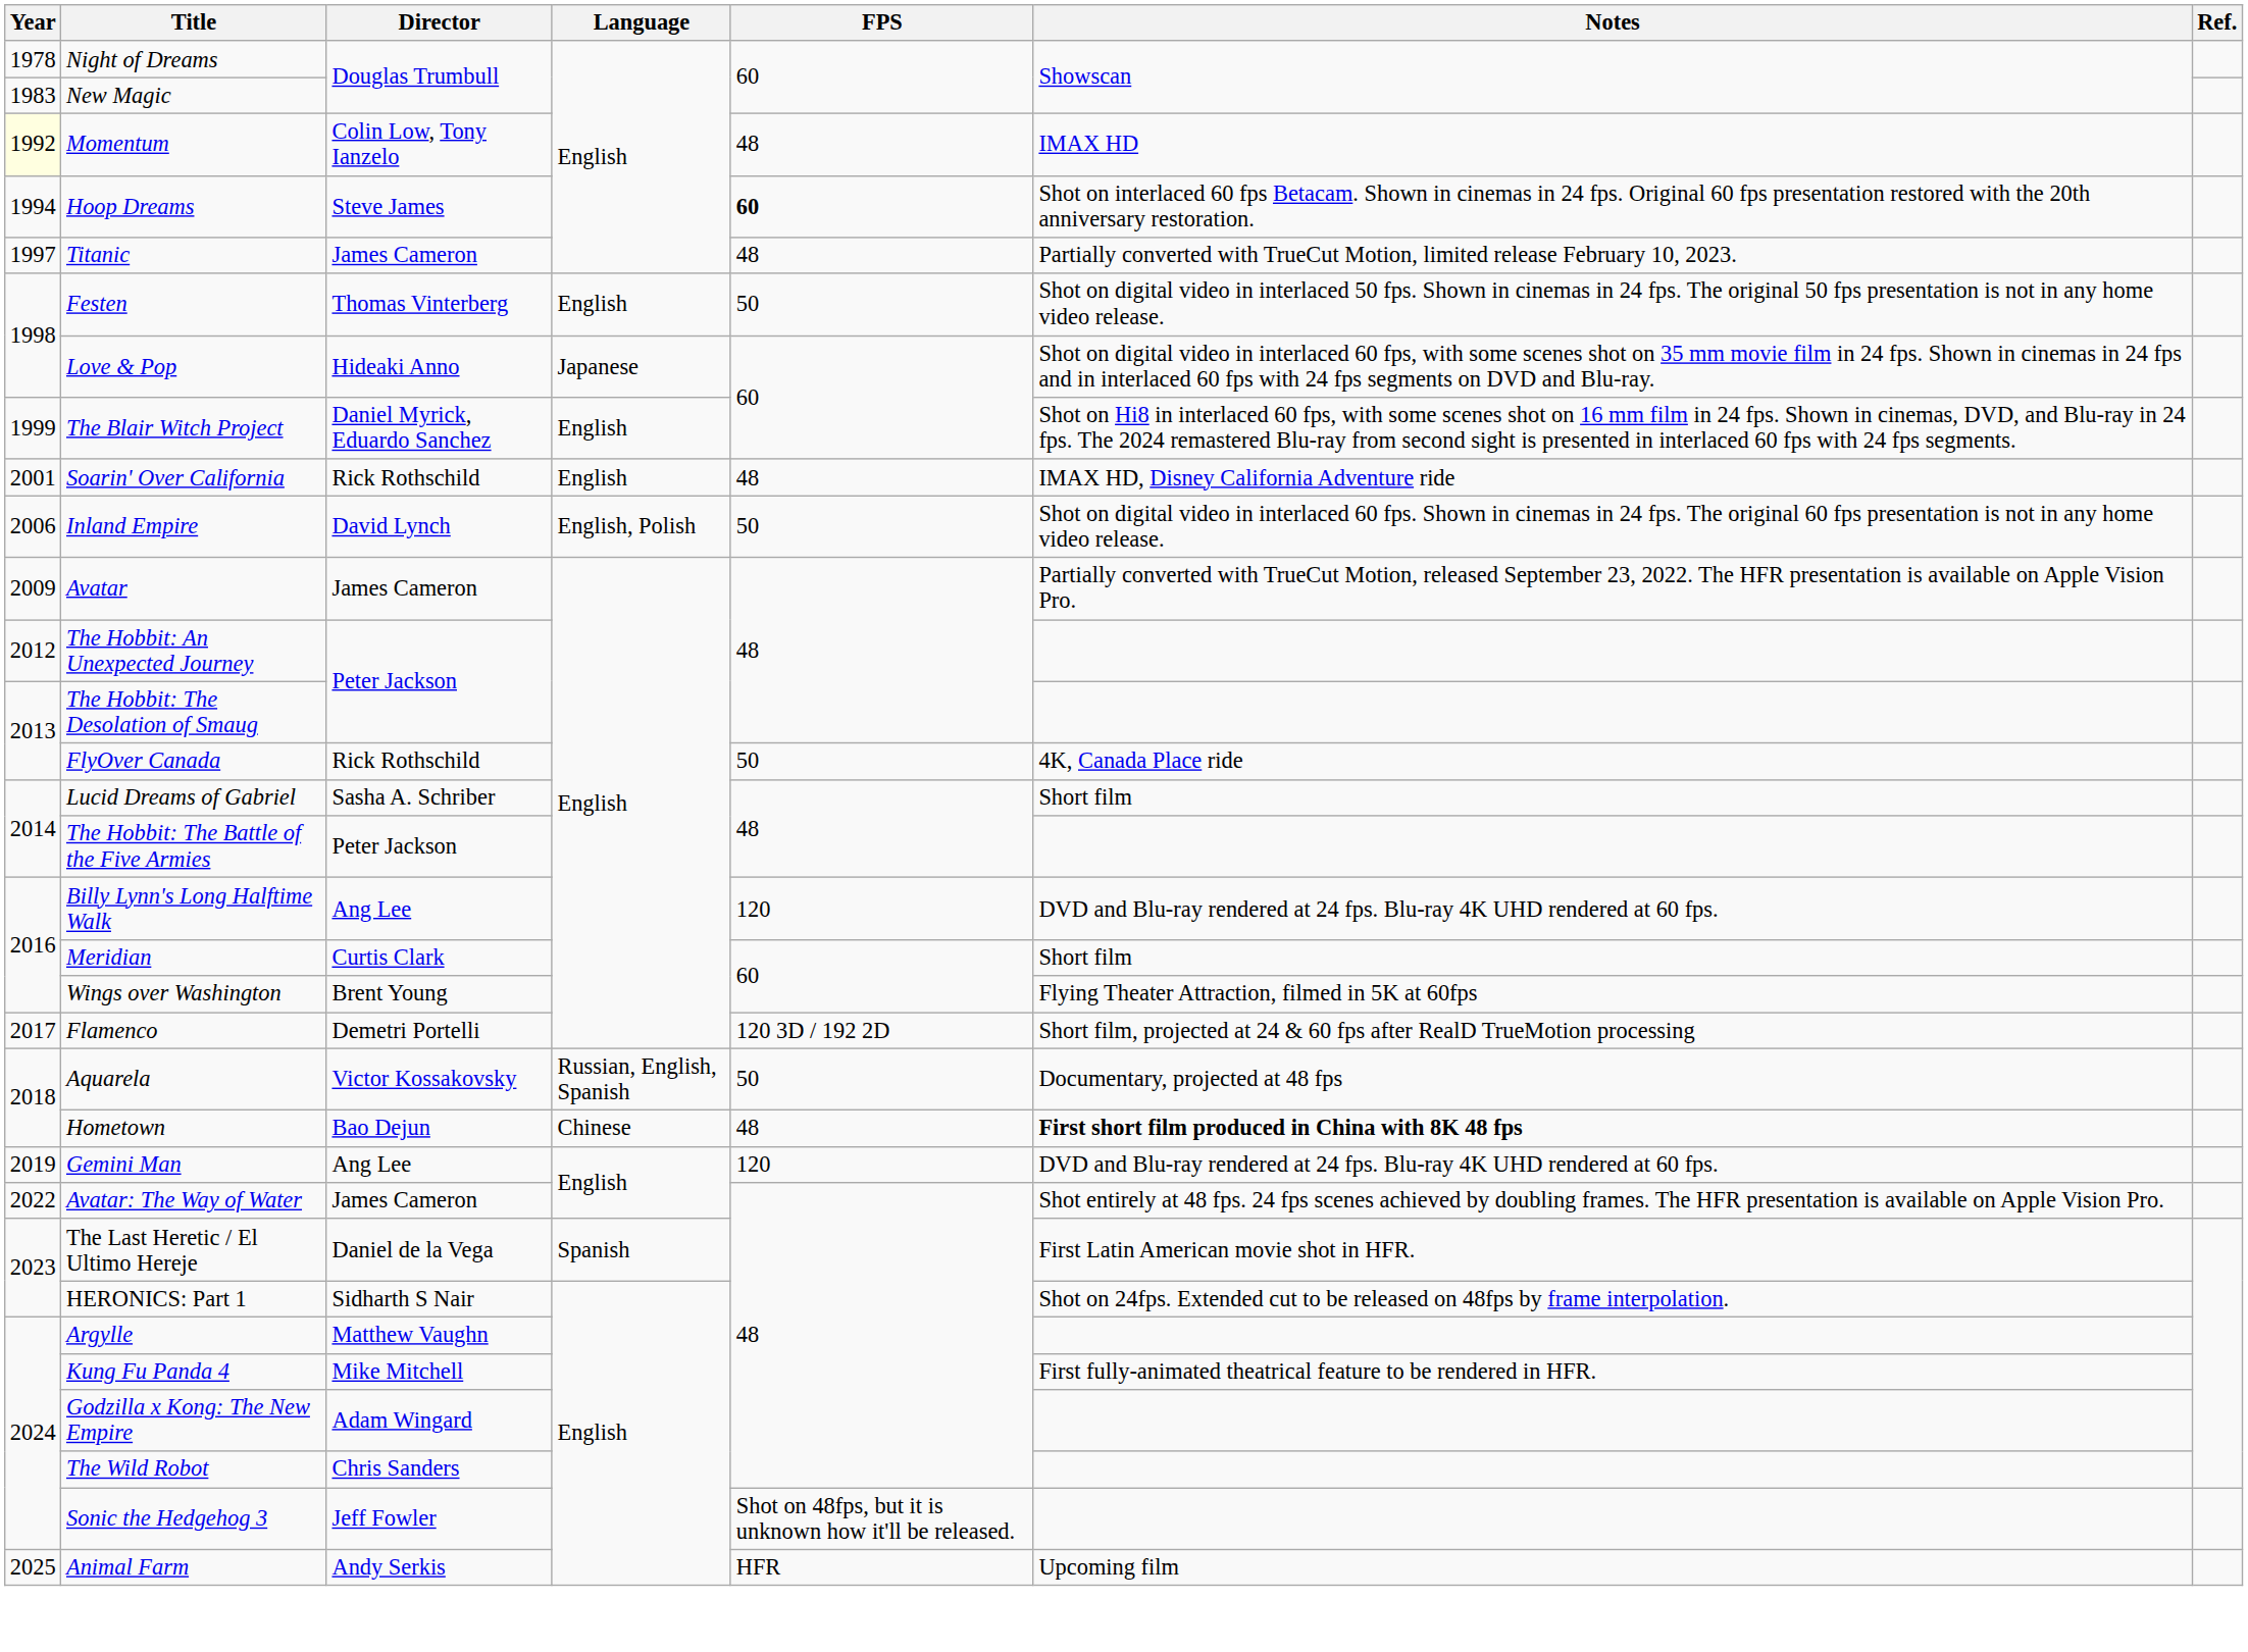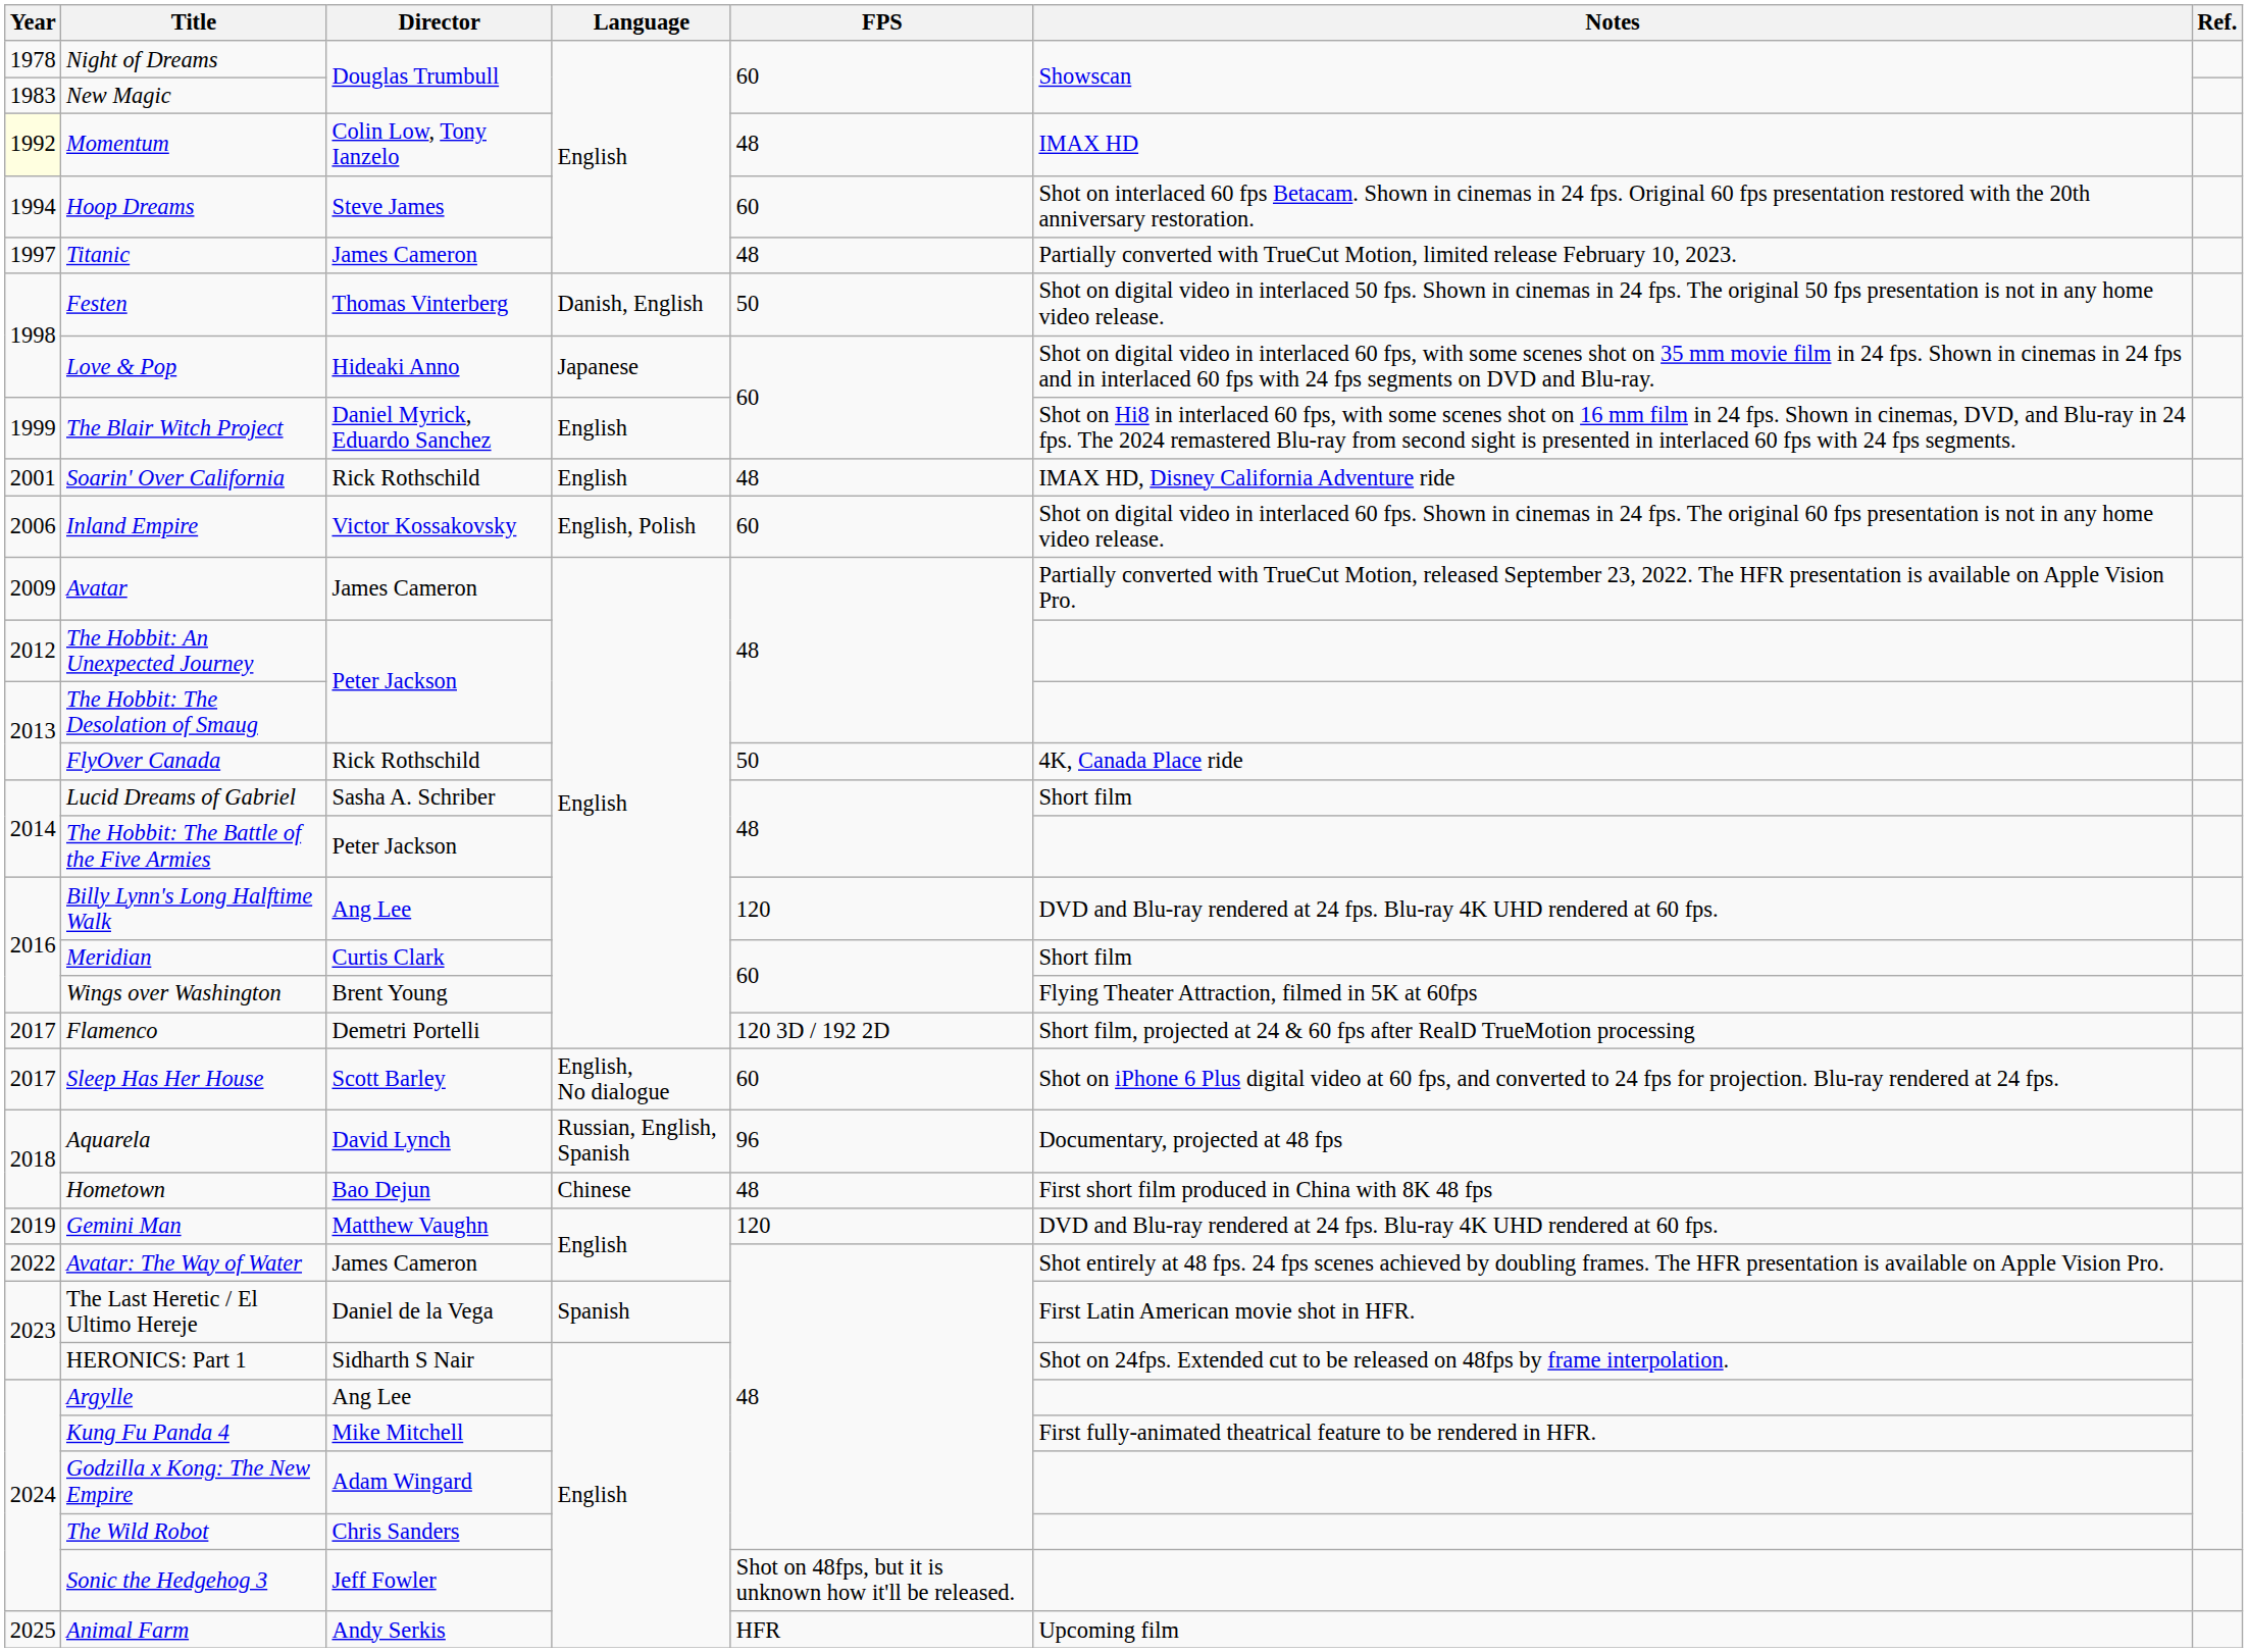Hoop Dreams | FPS: bold -> normal
Festen | Language: English -> Danish, English
Inland Empire | Director: David Lynch -> Victor Kossakovsky
Inland Empire | FPS: 50 -> 60
+ row: 2017 | Sleep Has Her House | Scott Barley | English, No dialogue | 60 | Shot on iPhone 6 Plus digital video at 60 fps, and converted to 24 fps for projection. Blu-ray rendered at 24 fps.
Aquarela | Director: Victor Kossakovsky -> David Lynch
Aquarela | FPS: 50 -> 96
Hometown | Notes: bold -> normal
Gemini Man | Director: Ang Lee -> Matthew Vaughn
Argylle | Director: Matthew Vaughn -> Ang Lee
